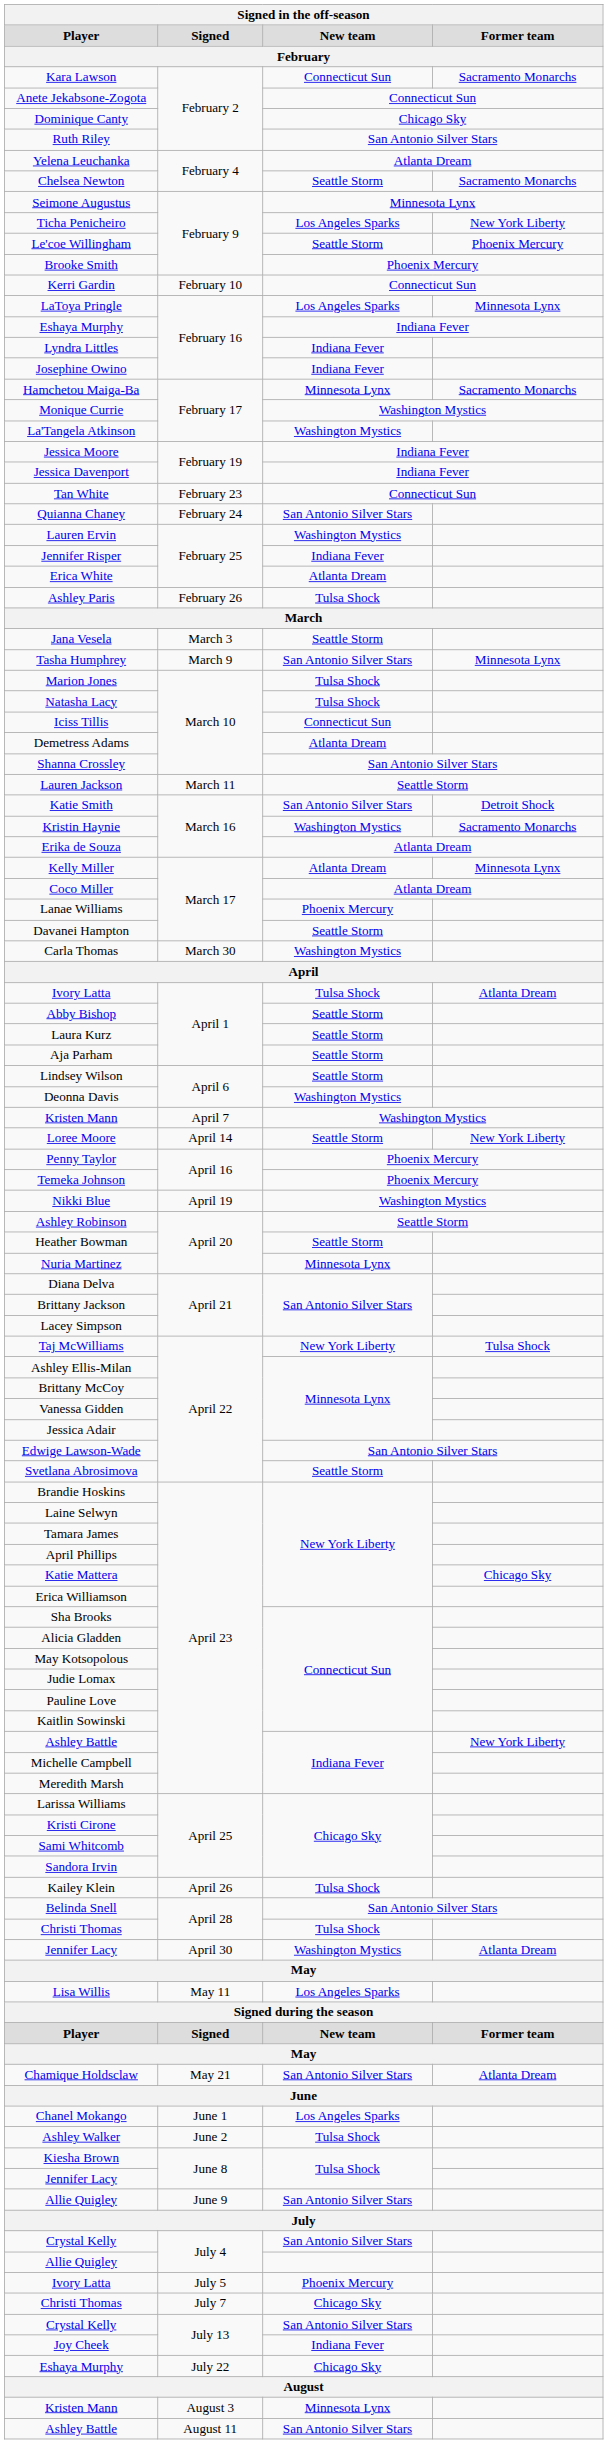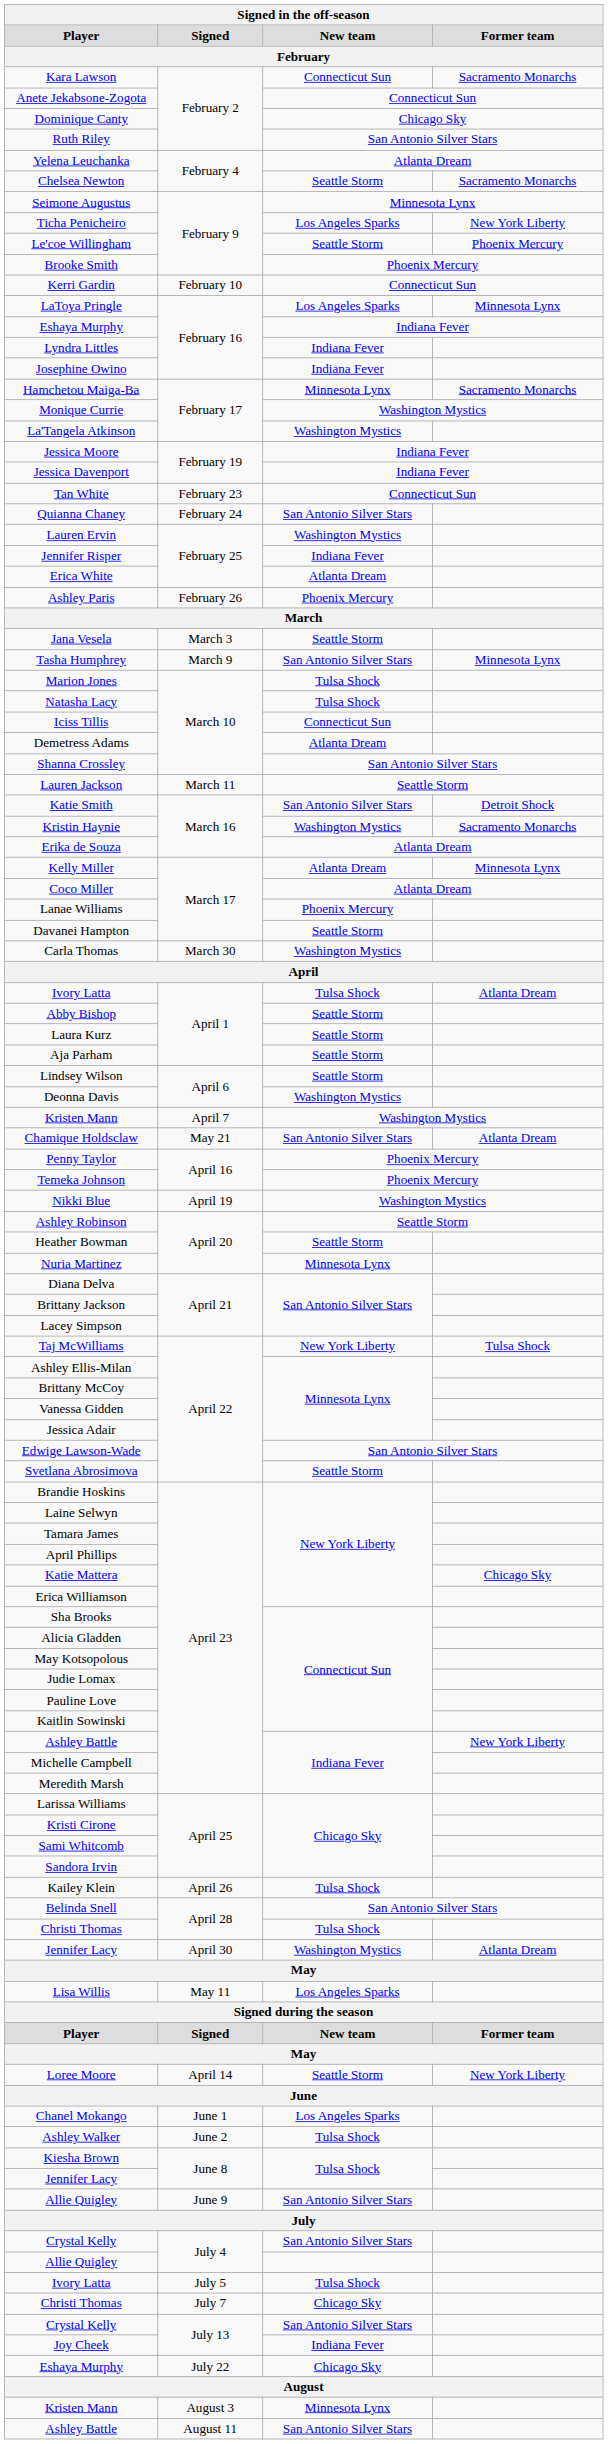Ashley Paris | New team: Tulsa Shock -> Phoenix Mercury
rows swapped: Loree Moore <-> Chamique Holdsclaw
Ivory Latta / July 5 | New team: Phoenix Mercury -> Tulsa Shock
